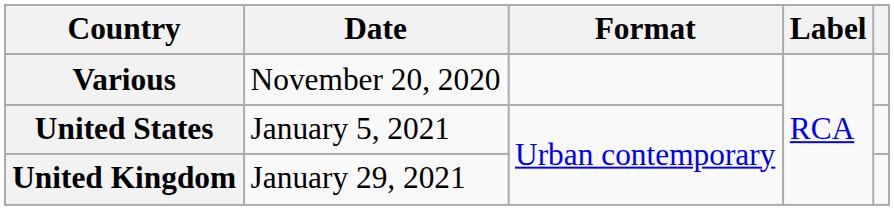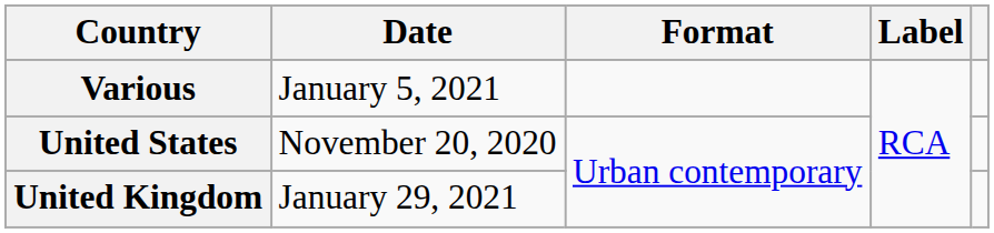Various | Date: November 20, 2020 -> January 5, 2021
United States | Date: January 5, 2021 -> November 20, 2020
